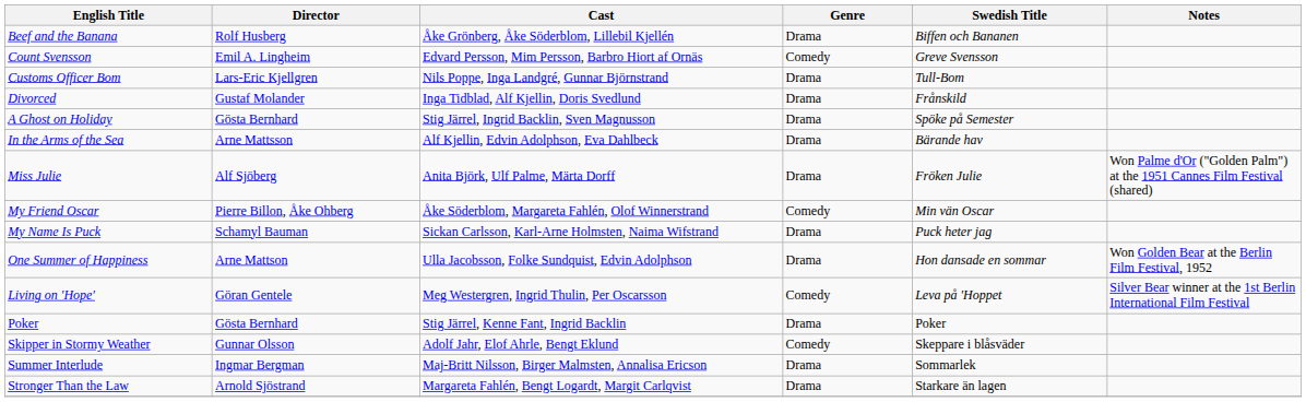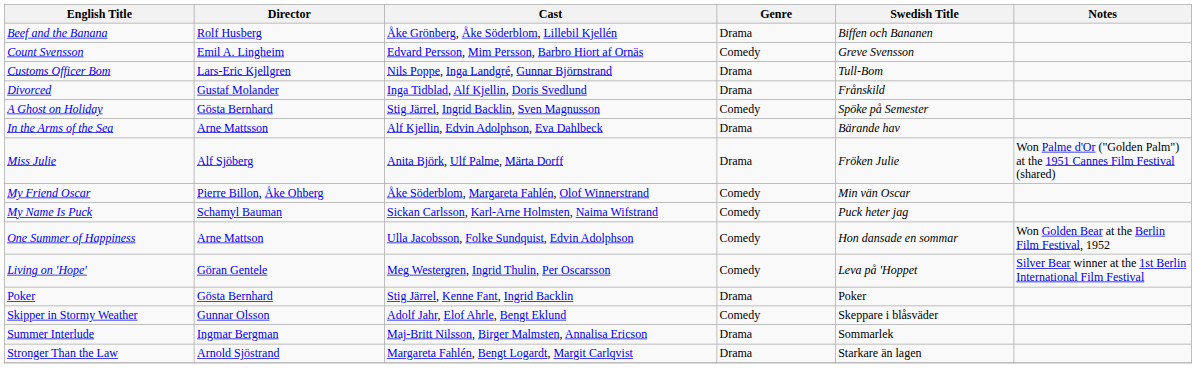A Ghost on Holiday | Genre: Drama -> Comedy
My Name Is Puck | Genre: Drama -> Comedy
One Summer of Happiness | Genre: Drama -> Comedy
